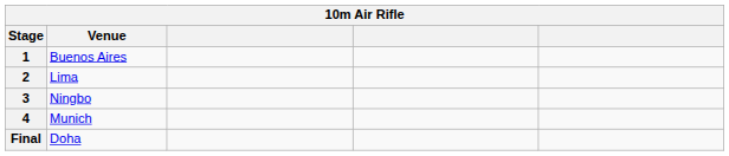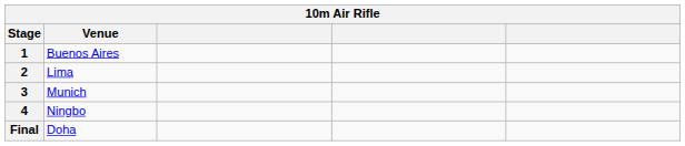3 | Venue: Ningbo -> Munich
4 | Venue: Munich -> Ningbo
